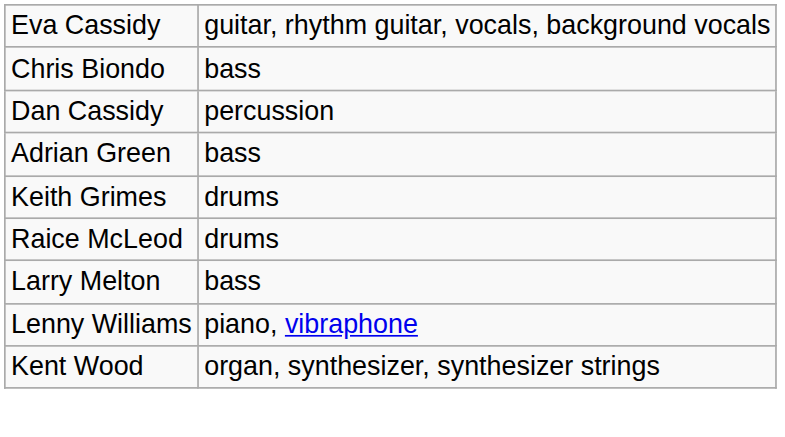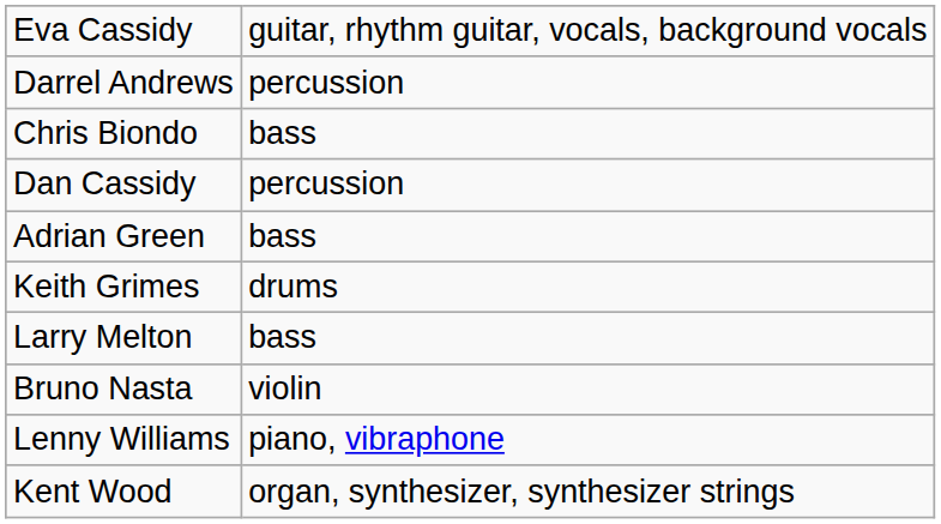+ row: Darrel Andrews | percussion
- row: Raice McLeod | drums
+ row: Bruno Nasta | violin
